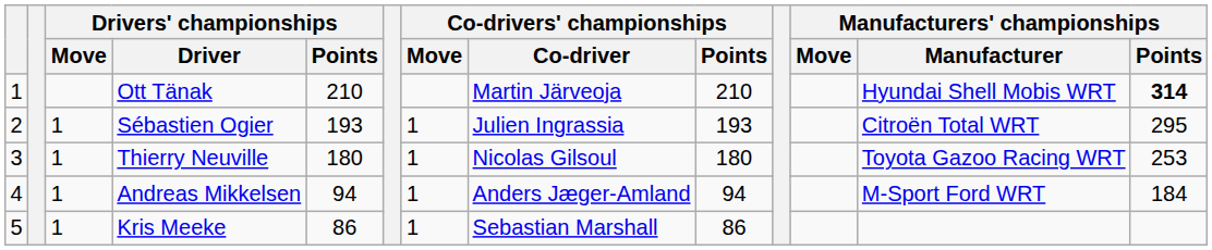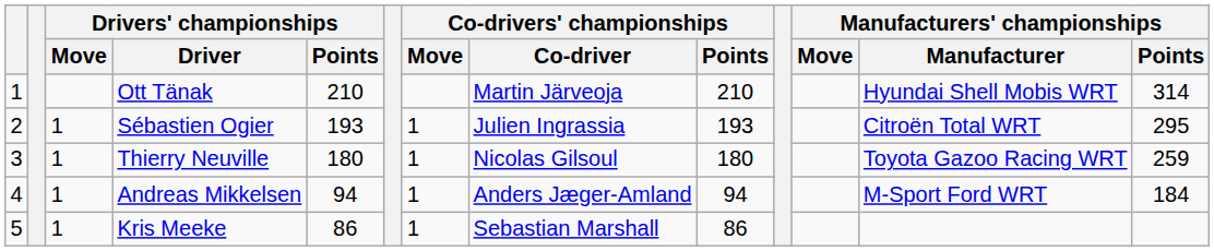Ott Tänak | Manufacturers' championships / Points: bold -> normal
Thierry Neuville | Manufacturers' championships / Points: 253 -> 259
